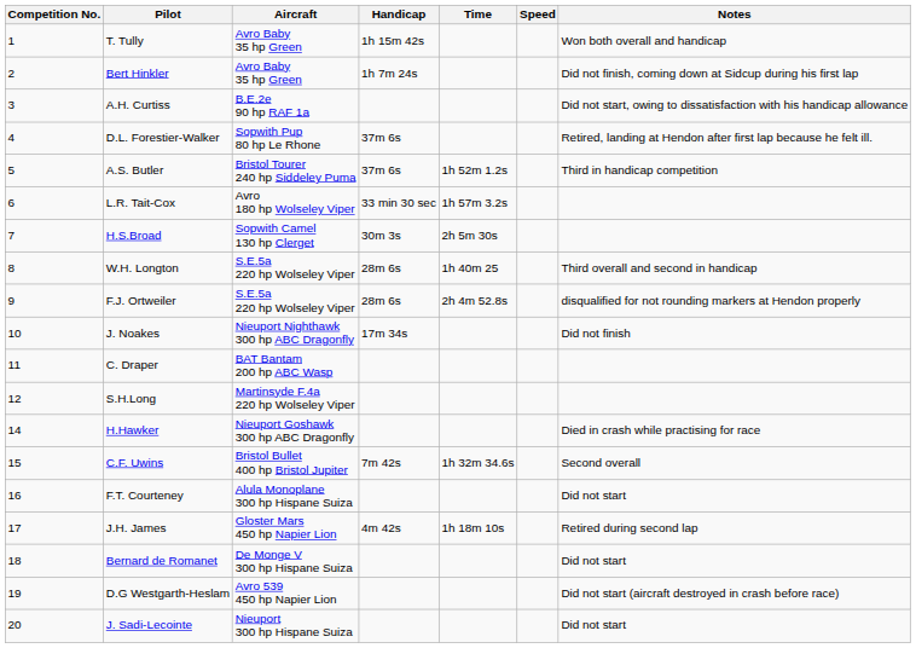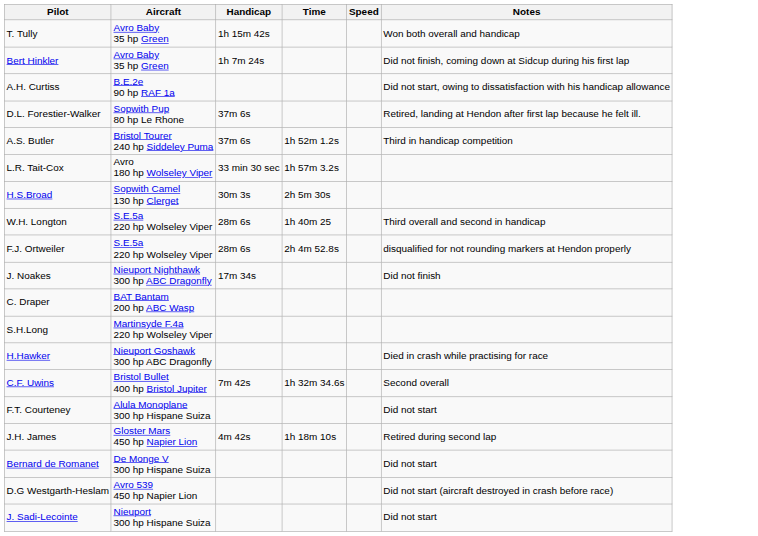- column: Competition No. | 1 | 2 | 3 | 4 | 5 | 6 | 7 | 8 | 9 | 10 | 11 | 12 | 14 | 15 | 16 | 17 | 18 | 19 | 20
